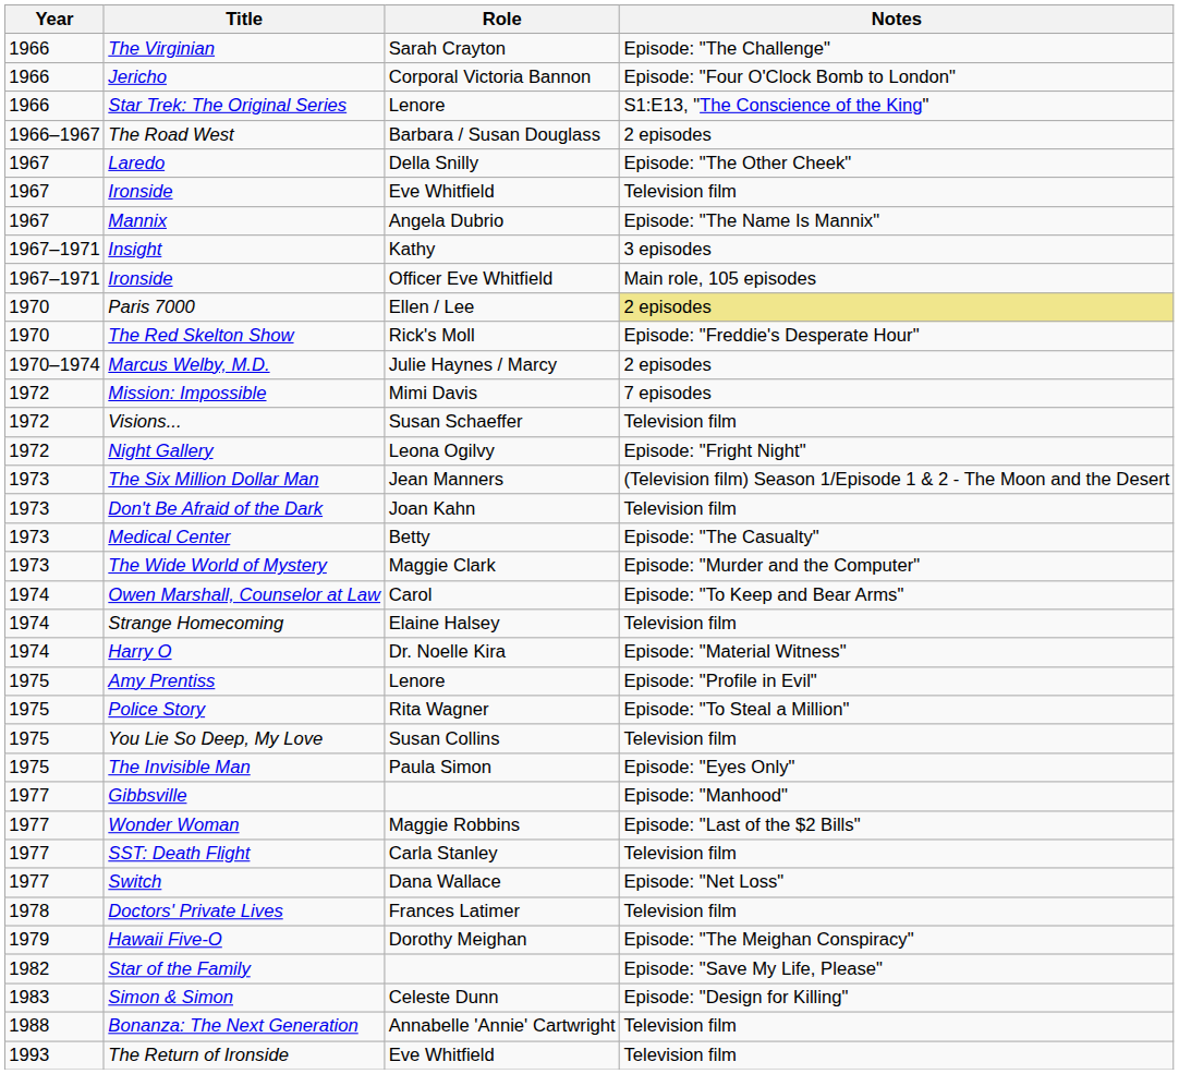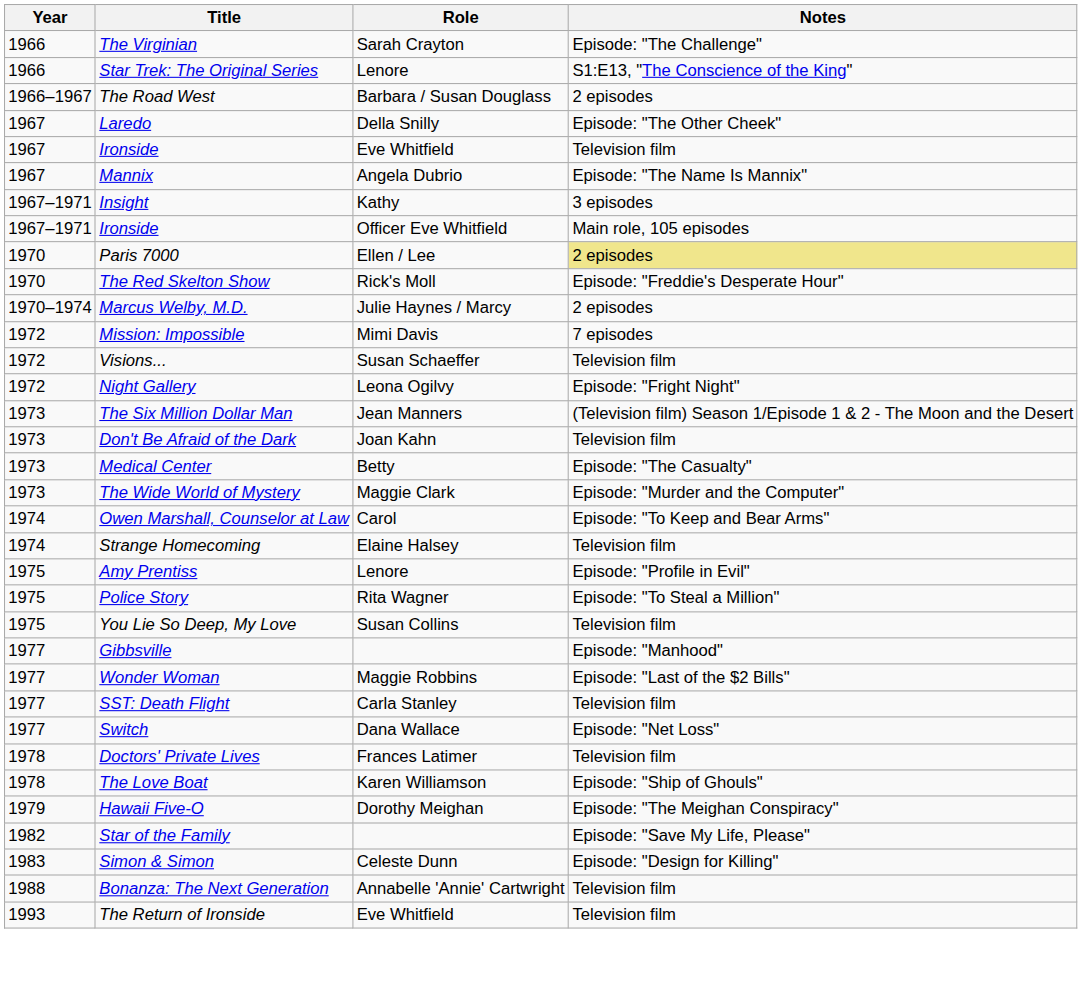- row: 1966 | Jericho | Corporal Victoria Bannon | Episode: "Four O'Clock Bomb to London"
- row: 1974 | Harry O | Dr. Noelle Kira | Episode: "Material Witness"
- row: 1975 | The Invisible Man | Paula Simon | Episode: "Eyes Only"
+ row: 1978 | The Love Boat | Karen Williamson | Episode: "Ship of Ghouls"
